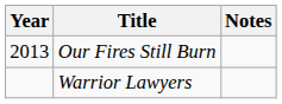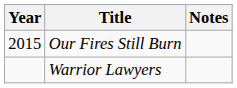Our Fires Still Burn | Year: 2013 -> 2015
